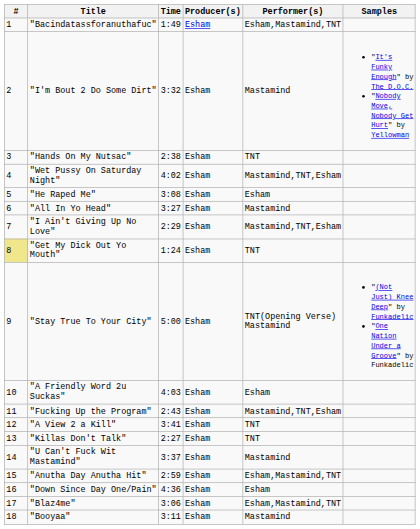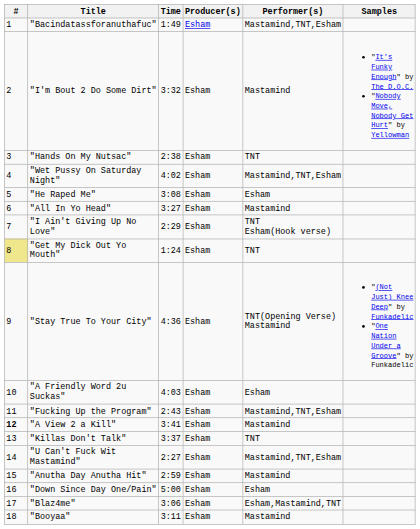"Bacindatassforanuthafuc" | Performer(s): Esham,Mastamind,TNT -> Mastamind,TNT,Esham
"I Ain't Giving Up No Love" | Performer(s): Mastamind,TNT,Esham -> TNT Esham(Hook verse)
"Stay True To Your City" | Time: 5:00 -> 4:36
"A View 2 a Kill" | #: normal -> bold
"A View 2 a Kill" | Performer(s): TNT -> Mastamind
"Killas Don't Talk" | Time: 2:27 -> 3:37
"U Can't Fuck Wit Mastamind" | Time: 3:37 -> 2:27
"U Can't Fuck Wit Mastamind" | Performer(s): Mastamind -> Mastamind,TNT,Esham
"Anutha Day Anutha Hit" | Performer(s): Esham,Mastamind,TNT -> Mastamind
"Down Since Day One/Pain" | Time: 4:36 -> 5:00
